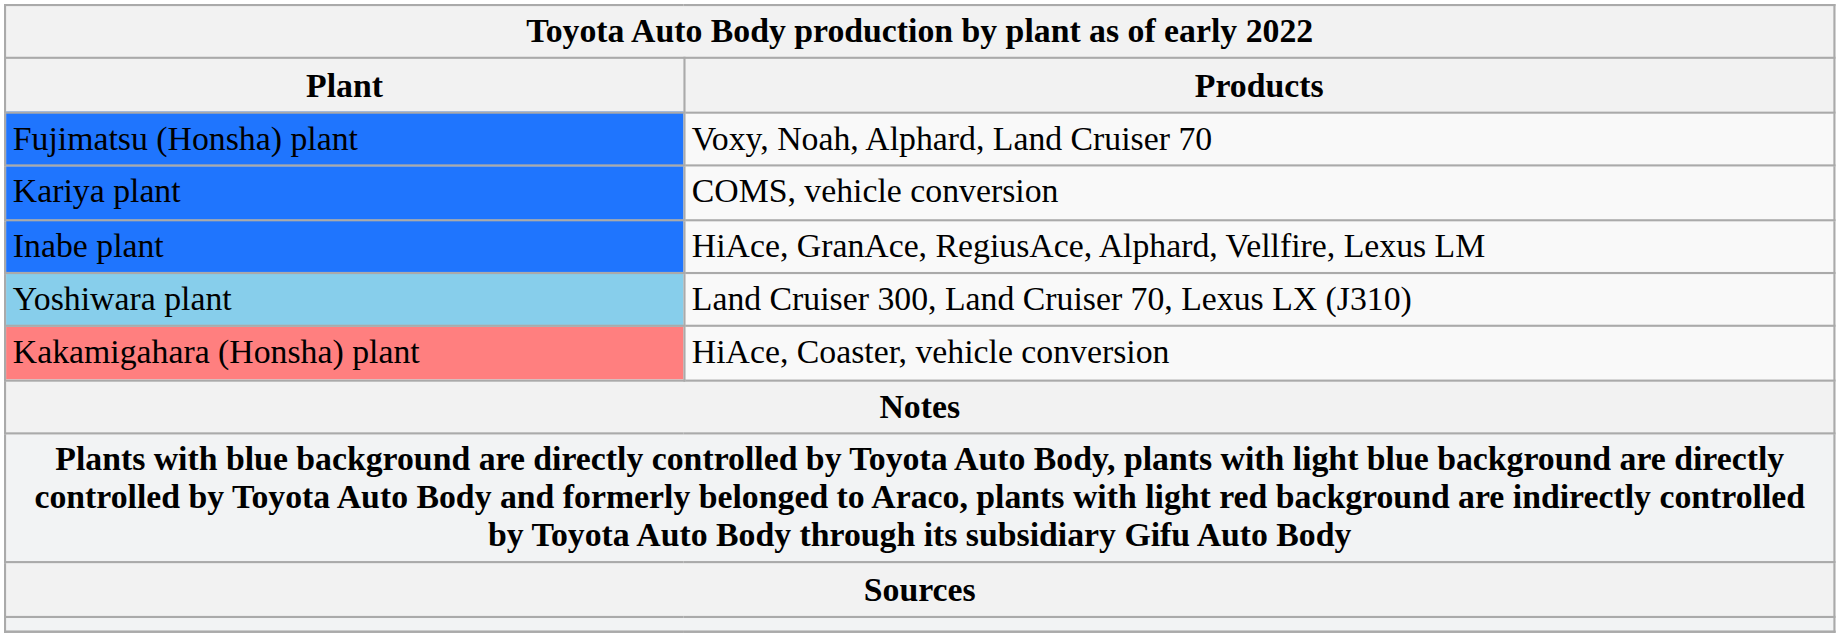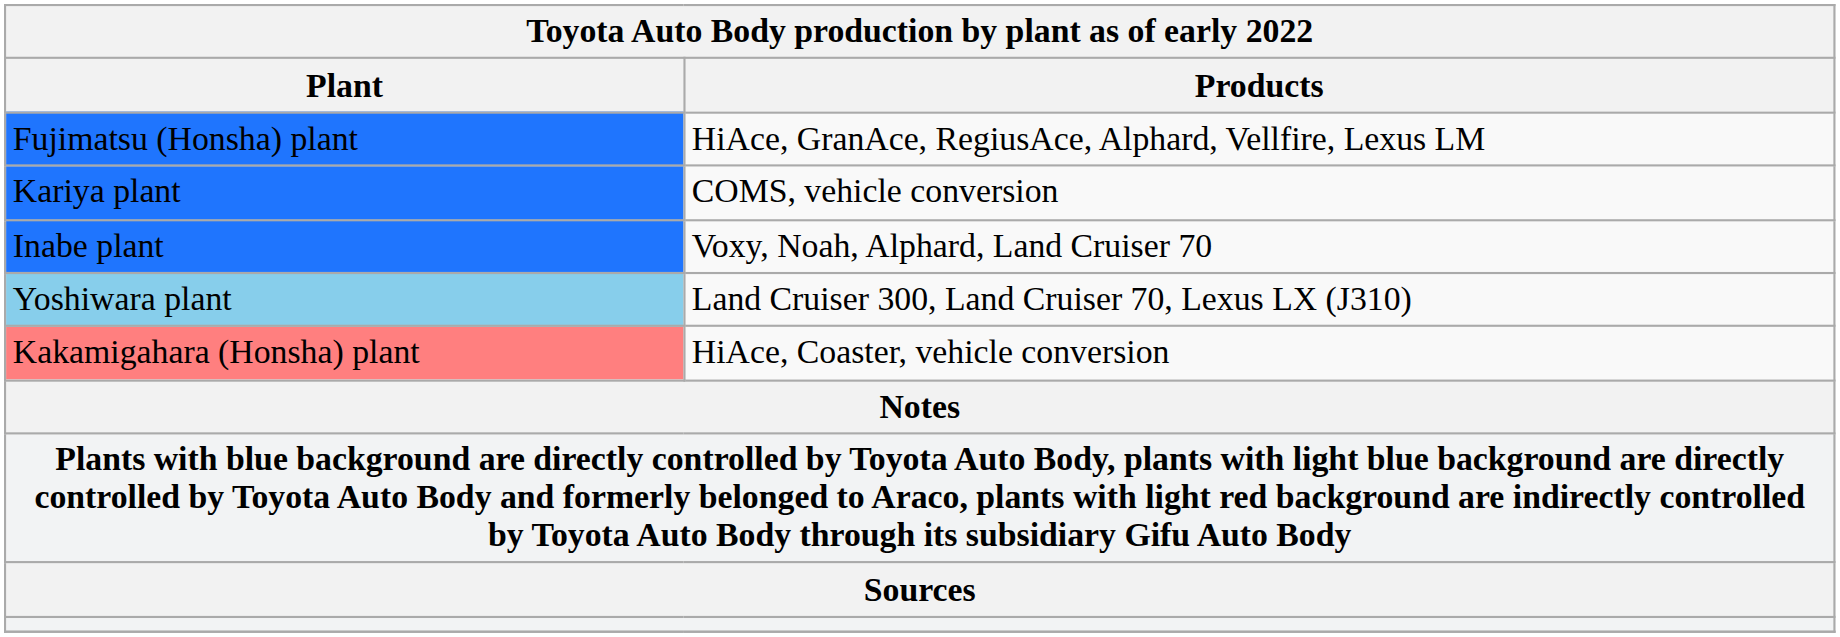Fujimatsu (Honsha) plant | column 2: Voxy, Noah, Alphard, Land Cruiser 70 -> HiAce, GranAce, RegiusAce, Alphard, Vellfire, Lexus LM
Inabe plant | column 2: HiAce, GranAce, RegiusAce, Alphard, Vellfire, Lexus LM -> Voxy, Noah, Alphard, Land Cruiser 70
